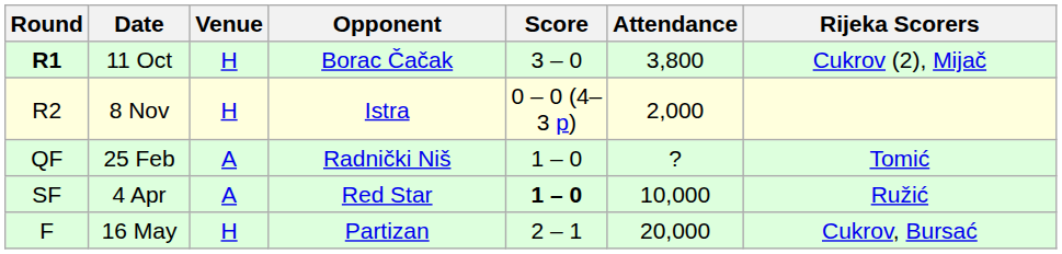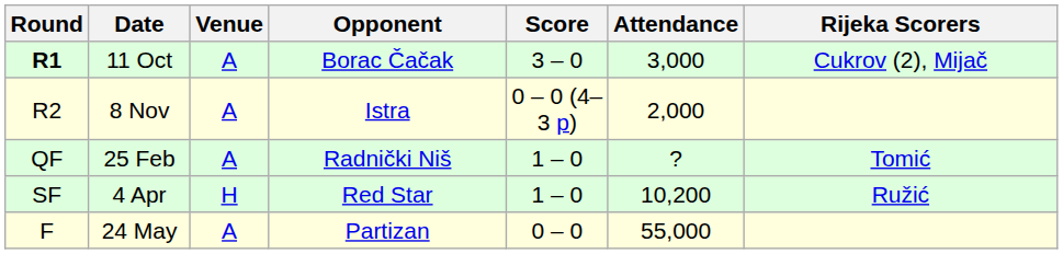11 Oct | Venue: H -> A
11 Oct | Attendance: 3,800 -> 3,000
8 Nov | Venue: H -> A
4 Apr | Venue: A -> H
4 Apr | Score: bold -> normal
4 Apr | Attendance: 10,000 -> 10,200
- row: F | 16 May | H | Partizan | 2 – 1 | 20,000 | Cukrov, Bursać
+ row: F | 24 May | A | Partizan | 0 – 0 | 55,000
